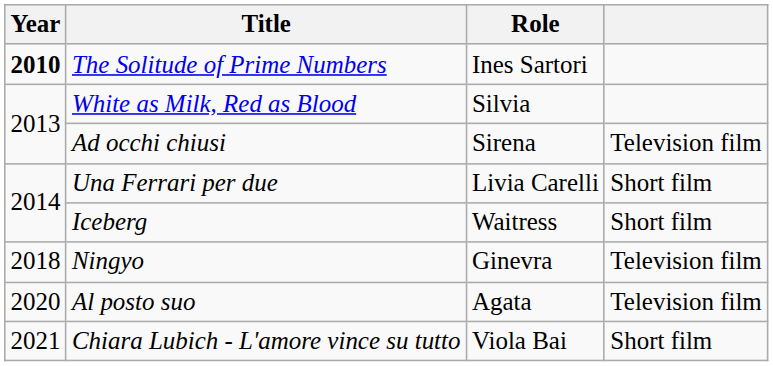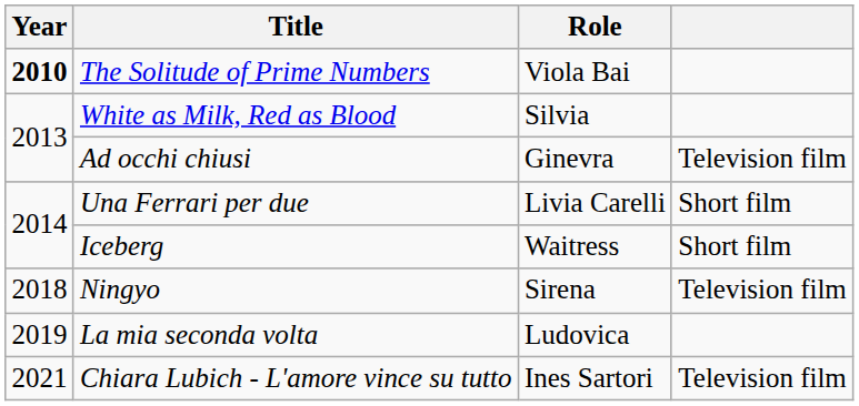The Solitude of Prime Numbers | Role: Ines Sartori -> Viola Bai
Ad occhi chiusi | Role: Sirena -> Ginevra
Ningyo | Role: Ginevra -> Sirena
+ row: 2019 | La mia seconda volta | Ludovica
- row: 2020 | Al posto suo | Agata | Television film
Chiara Lubich - L'amore vince su tutto | Role: Viola Bai -> Ines Sartori
Chiara Lubich - L'amore vince su tutto | column 4: Short film -> Television film
